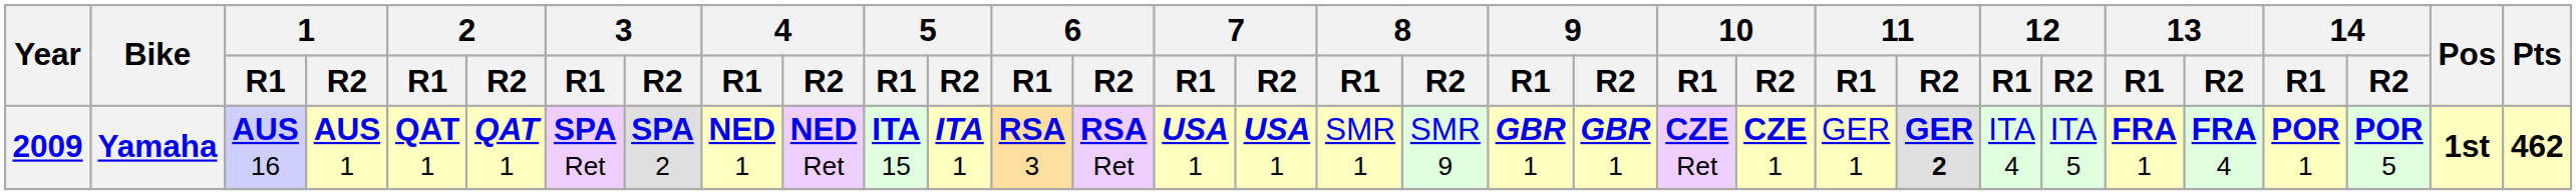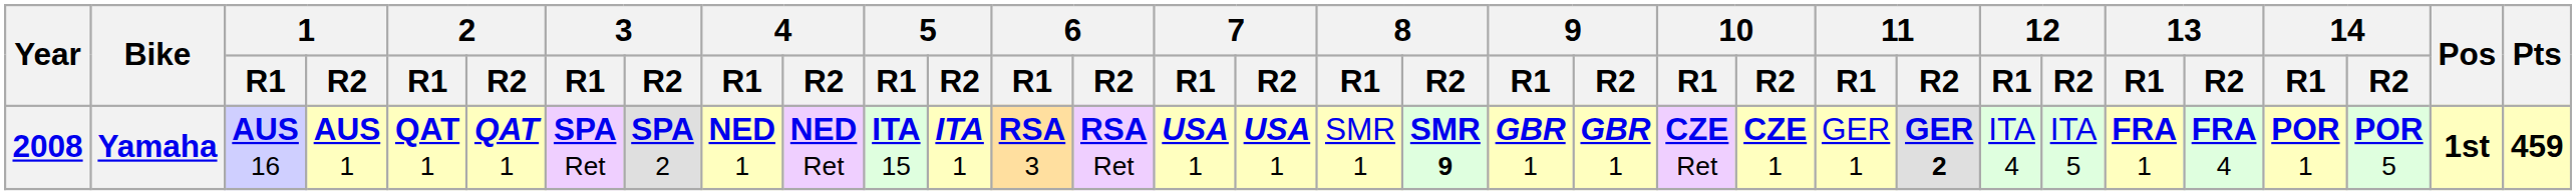Yamaha | Year: 2009 -> 2008
Yamaha | 8 / R2: normal -> bold
Yamaha | Pts: 462 -> 459
